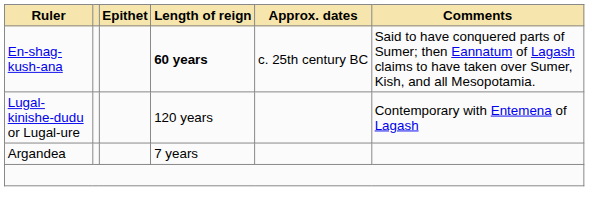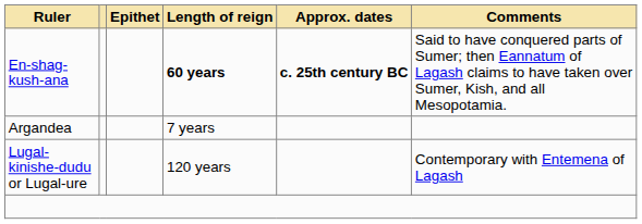En-shag-kush-ana | Approx. dates: normal -> bold
rows swapped: Lugal-kinishe-dudu or Lugal-ure <-> Argandea
